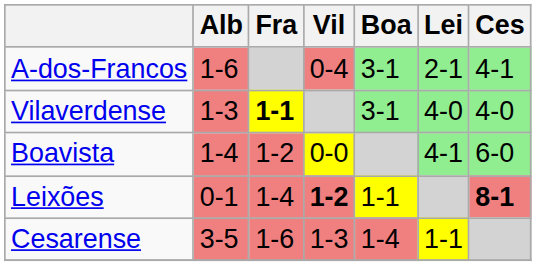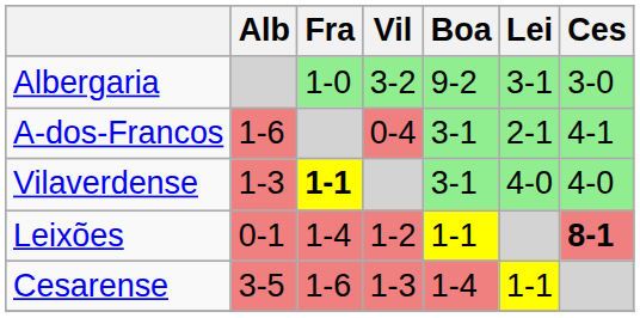+ row: Albergaria | 1-0 | 3-2 | 9-2 | 3-1 | 3-0
- row: Boavista | 1-4 | 1-2 | 0-0 | 4-1 | 6-0
Leixões | Vil: bold -> normal
